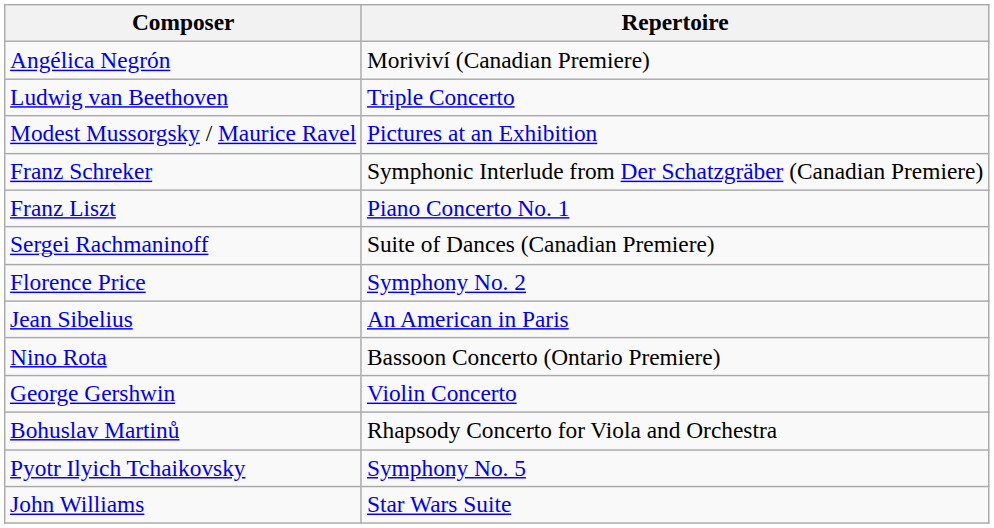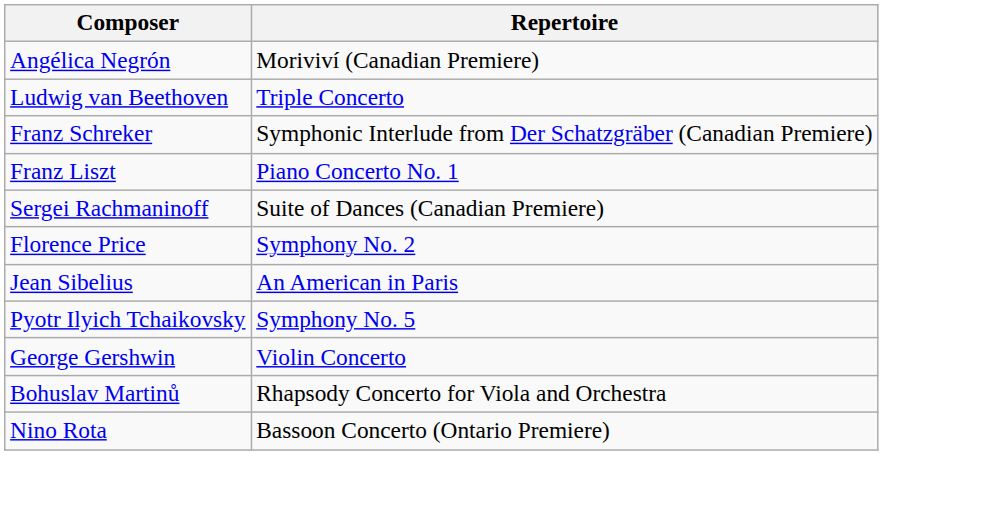- row: Modest Mussorgsky / Maurice Ravel | Pictures at an Exhibition
rows swapped: Pyotr Ilyich Tchaikovsky <-> Nino Rota
- row: John Williams | Star Wars Suite
